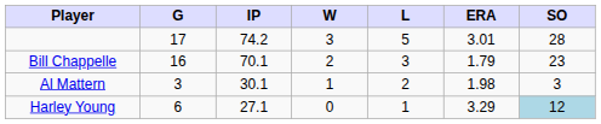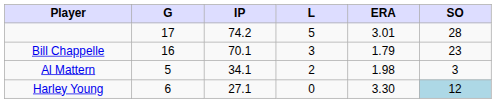- column: W | 3 | 2 | 1 | 0
Al Mattern | G: 3 -> 5
Al Mattern | IP: 30.1 -> 34.1
Harley Young | L: 1 -> 0
Harley Young | ERA: 3.29 -> 3.30
